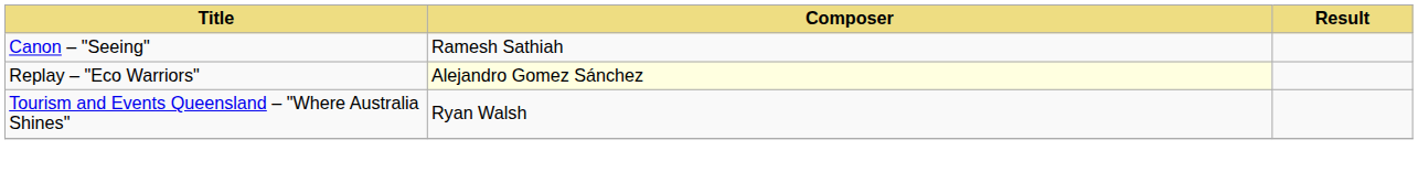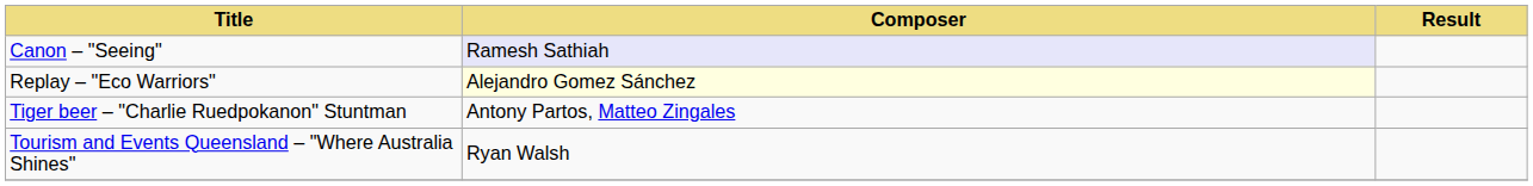Canon – "Seeing" | Composer: no background -> lavender background
+ row: Tiger beer – "Charlie Ruedpokanon" Stuntman | Antony Partos, Matteo Zingales
